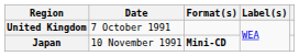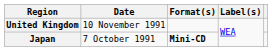United Kingdom | Date: 7 October 1991 -> 10 November 1991
Japan | Date: 10 November 1991 -> 7 October 1991
